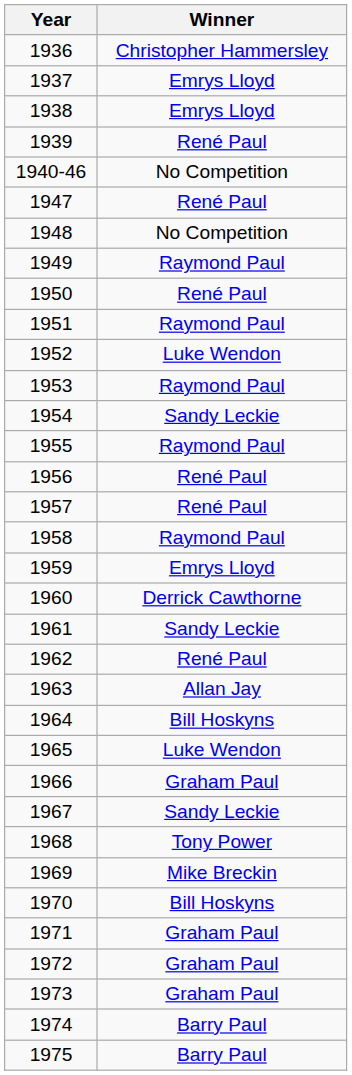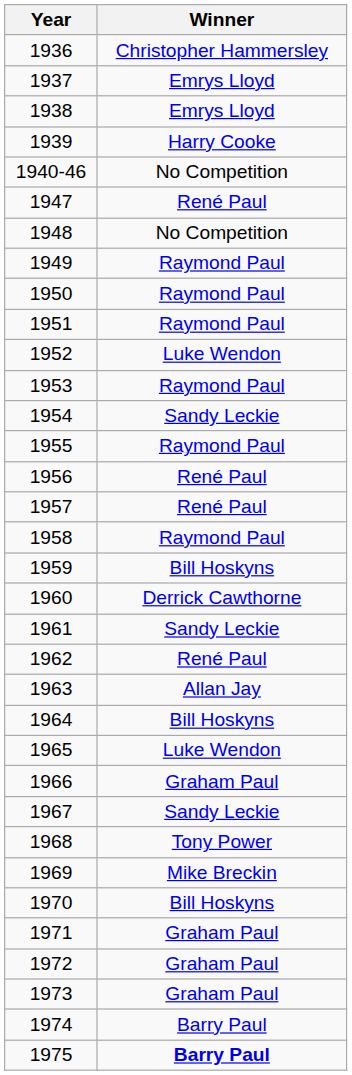1939 | Winner: René Paul -> Harry Cooke
1950 | Winner: René Paul -> Raymond Paul
1959 | Winner: Emrys Lloyd -> Bill Hoskyns
1975 | Winner: normal -> bold
